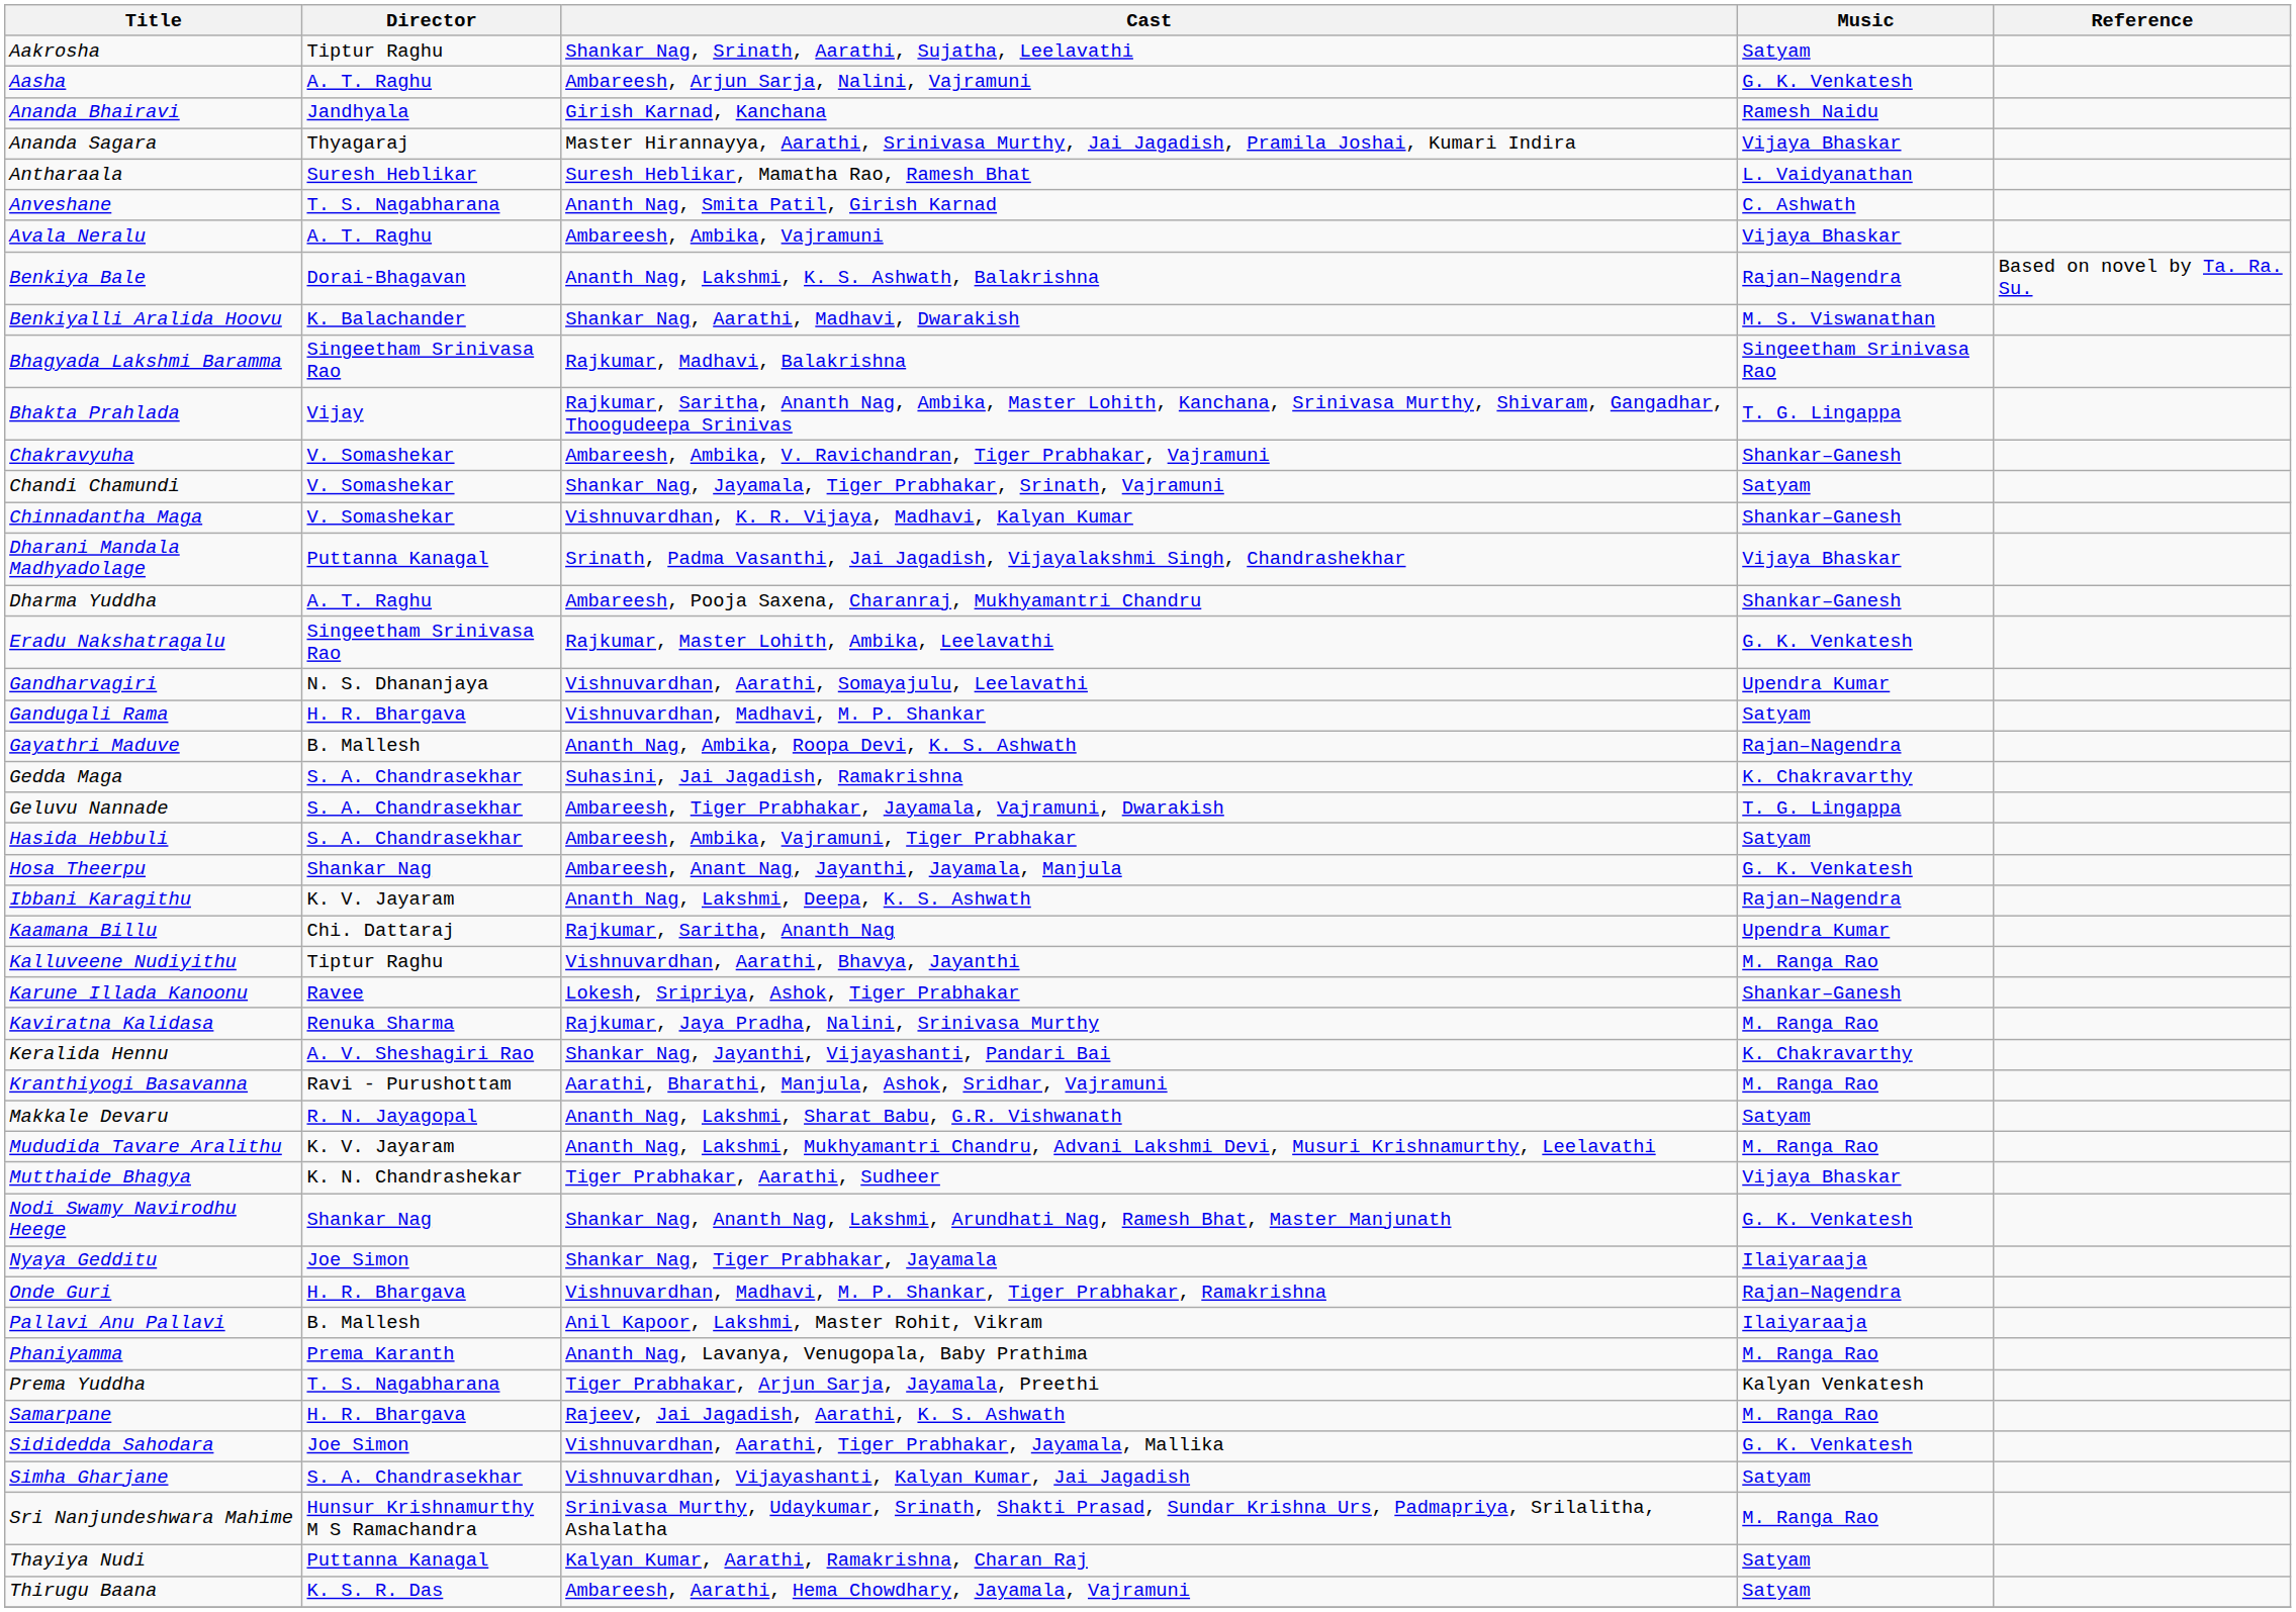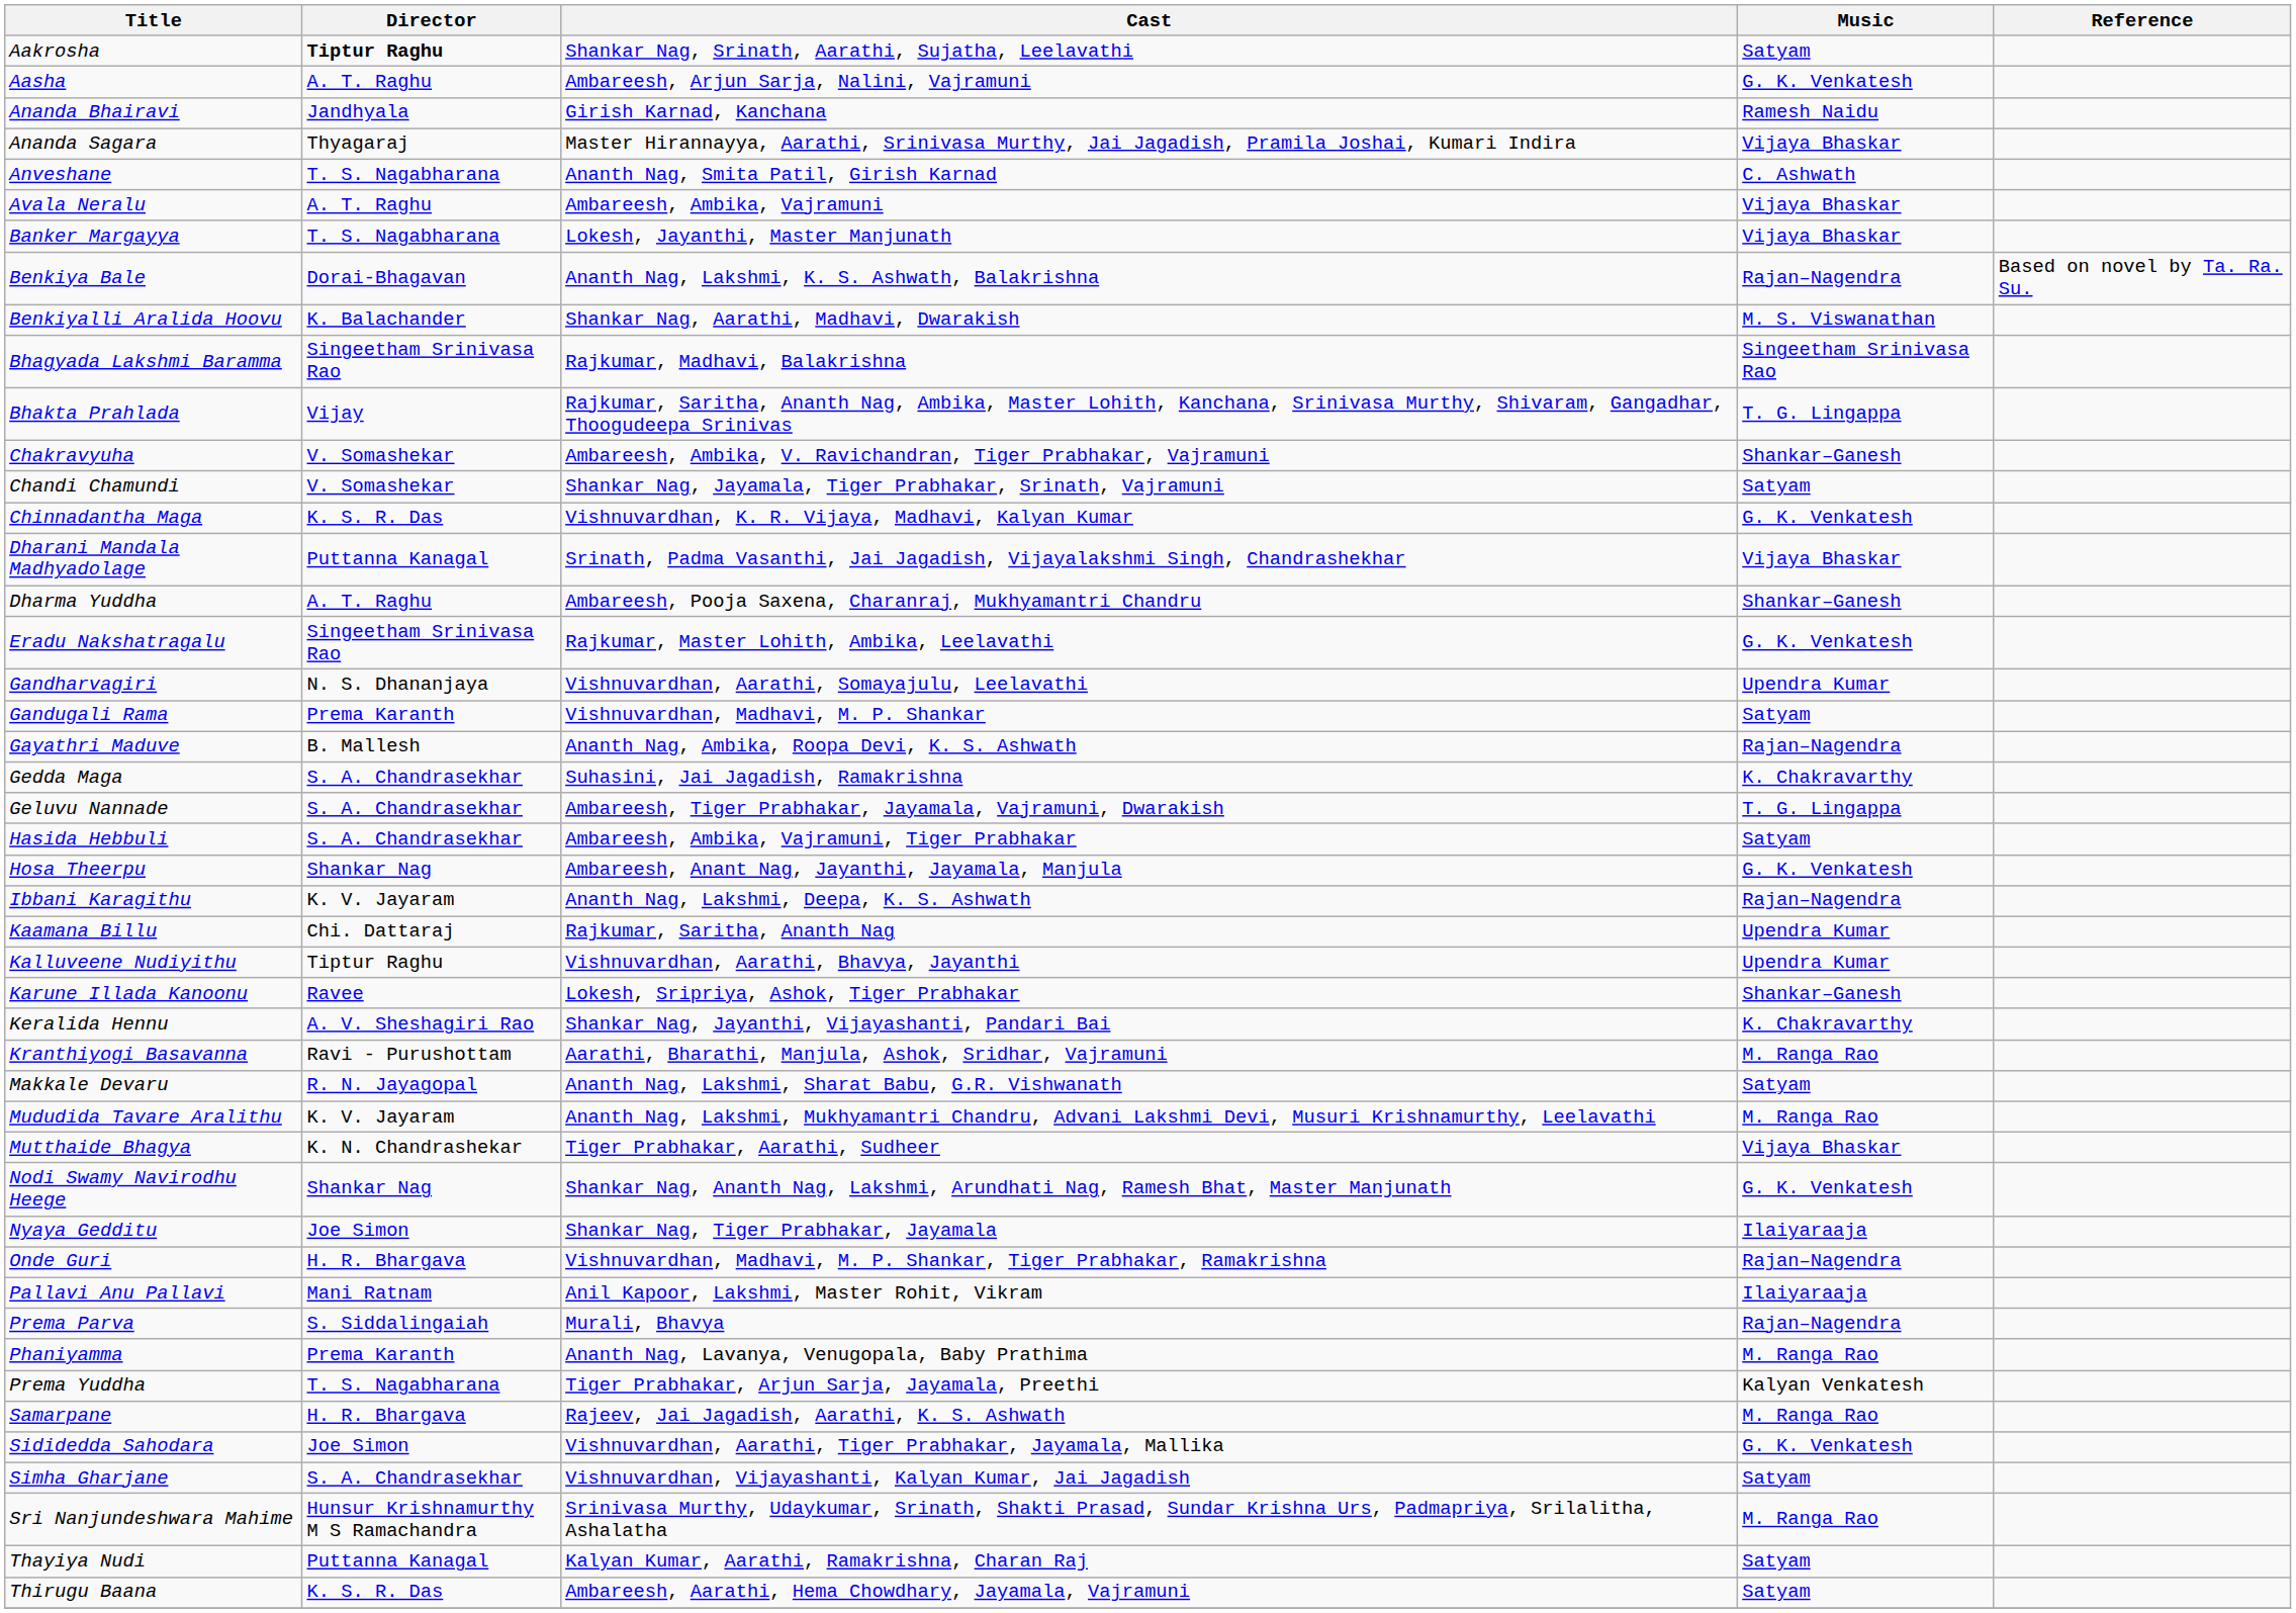Aakrosha | Director: normal -> bold
- row: Antharaala | Suresh Heblikar | Suresh Heblikar, Mamatha Rao, Ramesh Bhat | L. Vaidyanathan
+ row: Banker Margayya | T. S. Nagabharana | Lokesh, Jayanthi, Master Manjunath | Vijaya Bhaskar
Chinnadantha Maga | Director: V. Somashekar -> K. S. R. Das
Chinnadantha Maga | Music: Shankar–Ganesh -> G. K. Venkatesh
Gandugali Rama | Director: H. R. Bhargava -> Prema Karanth
Kalluveene Nudiyithu | Music: M. Ranga Rao -> Upendra Kumar
- row: Kaviratna Kalidasa | Renuka Sharma | Rajkumar, Jaya Pradha, Nalini, Srinivasa Murthy | M. Ranga Rao
Pallavi Anu Pallavi | Director: B. Mallesh -> Mani Ratnam
+ row: Prema Parva | S. Siddalingaiah | Murali, Bhavya | Rajan–Nagendra
